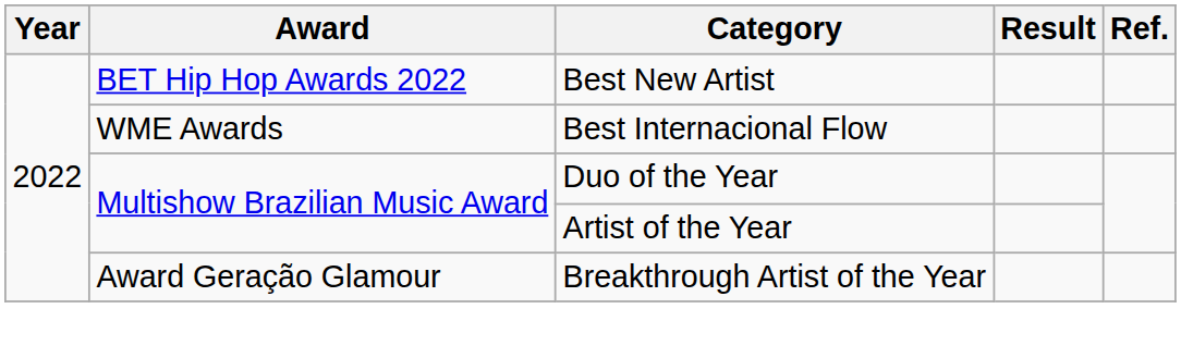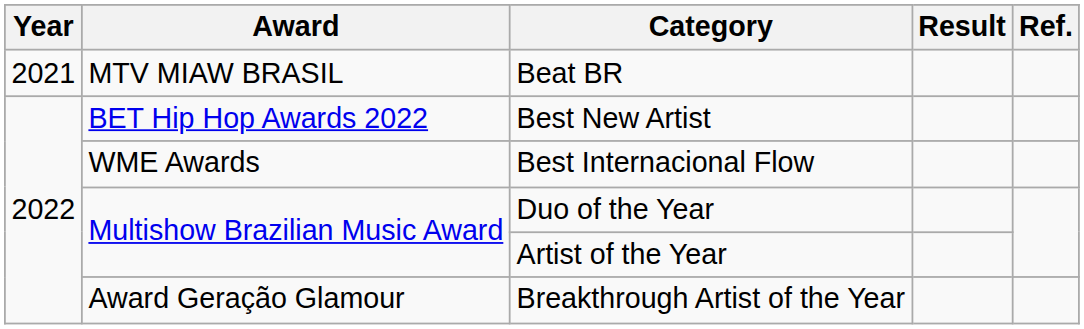+ row: 2021 | MTV MIAW BRASIL | Beat BR
